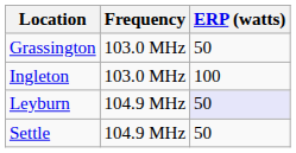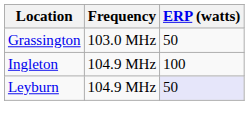Ingleton | Frequency: 103.0 MHz -> 104.9 MHz
- row: Settle | 104.9 MHz | 50
